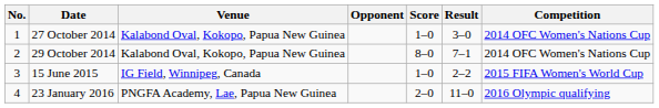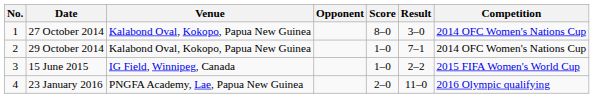27 October 2014 | Score: 1–0 -> 8–0
29 October 2014 | Score: 8–0 -> 1–0
